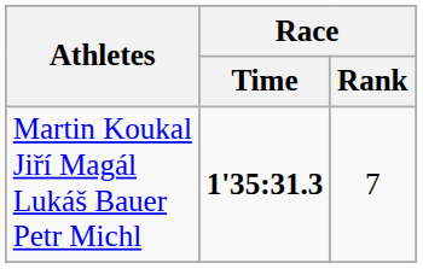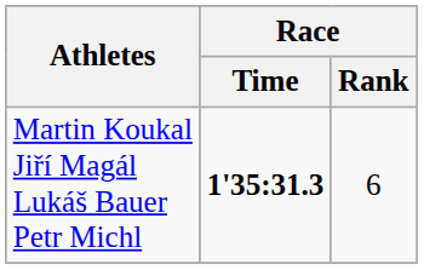Martin Koukal Jiří Magál Lukáš Bauer Petr Michl | Race / Rank: 7 -> 6
